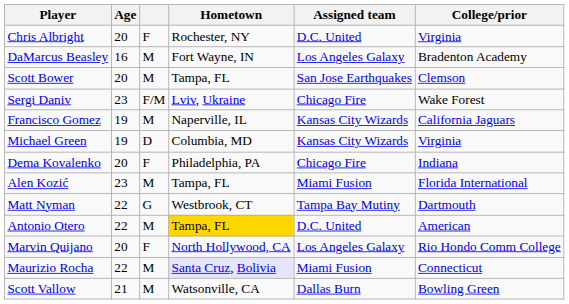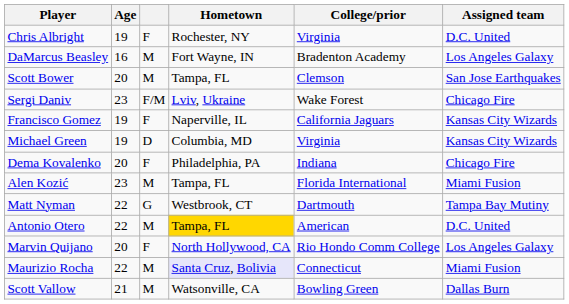columns swapped: College/prior <-> Assigned team
Chris Albright | Age: 20 -> 19
Francisco Gomez | column 3: M -> F
